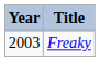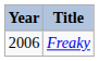Freaky | Year: 2003 -> 2006
